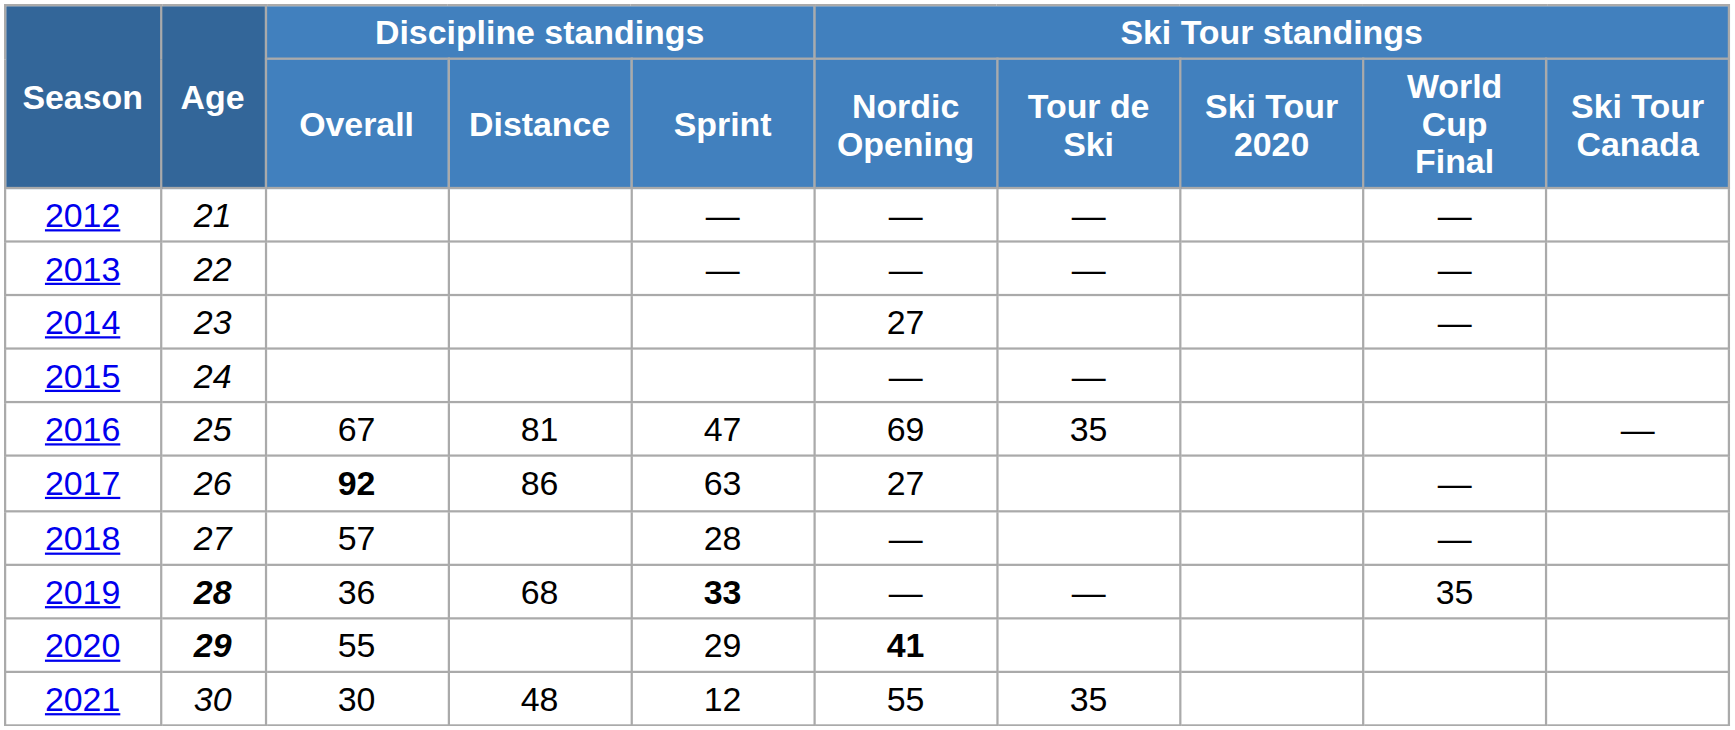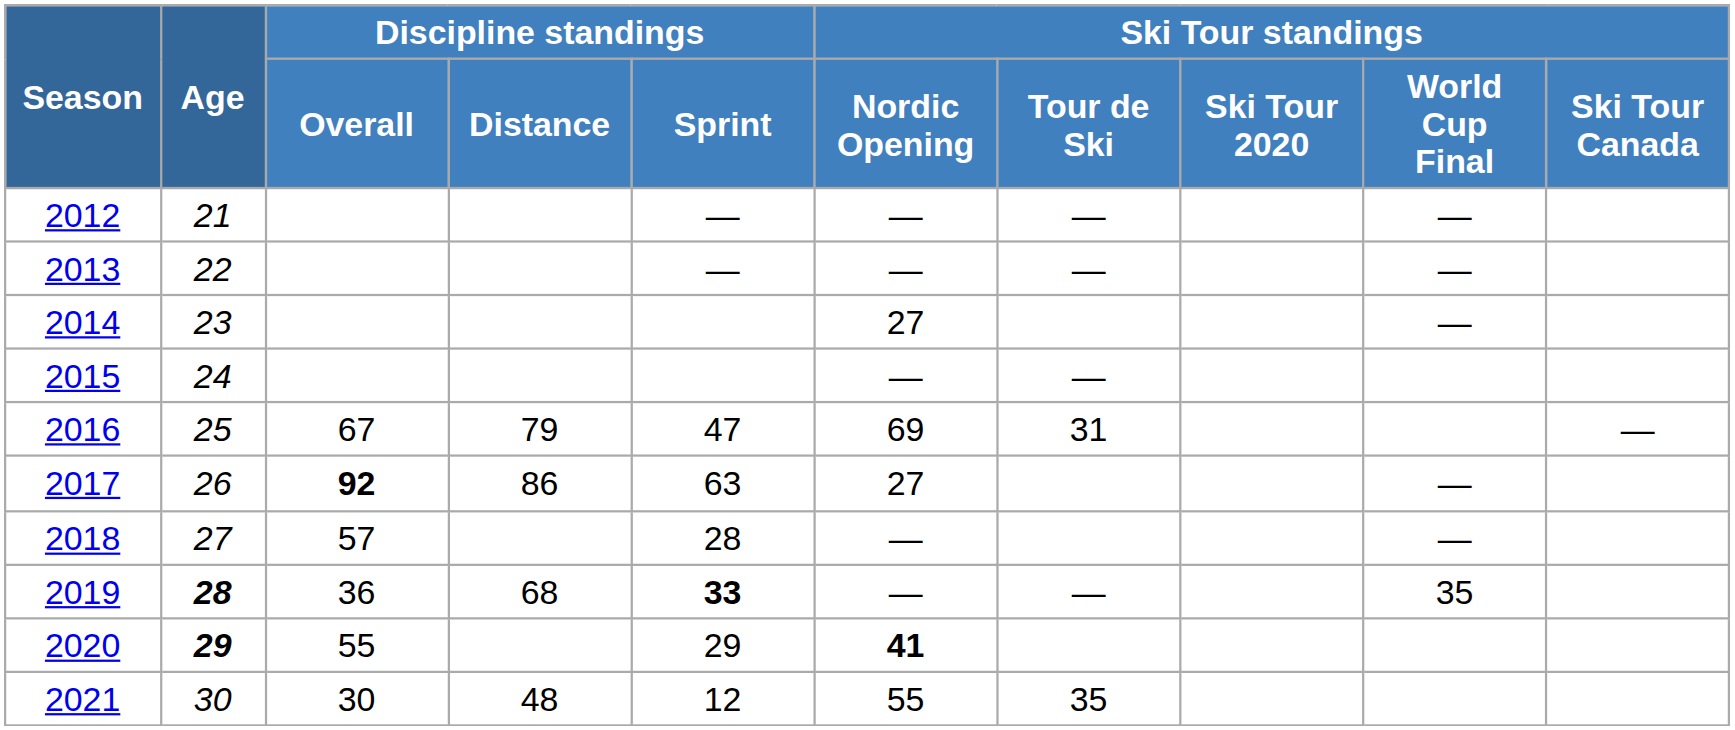2016 | Discipline standings / Distance: 81 -> 79
2016 | Ski Tour standings / Tour de Ski: 35 -> 31
